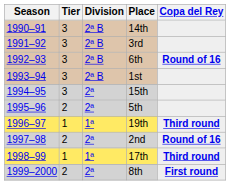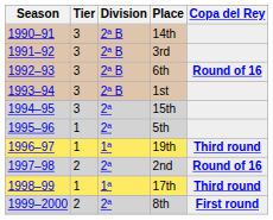5th | Tier: 2 -> 1
